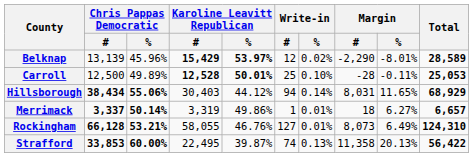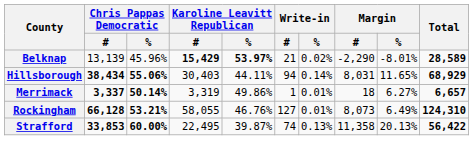Belknap | Write-in / #: 12 -> 21
- row: Carroll | 12,500 | 49.89% | 12,528 | 50.01% | 25 | 0.10% | -28 | -0.11% | 25,053
Hillsborough | Karoline Leavitt Republican / %: 44.12% -> 44.11%
